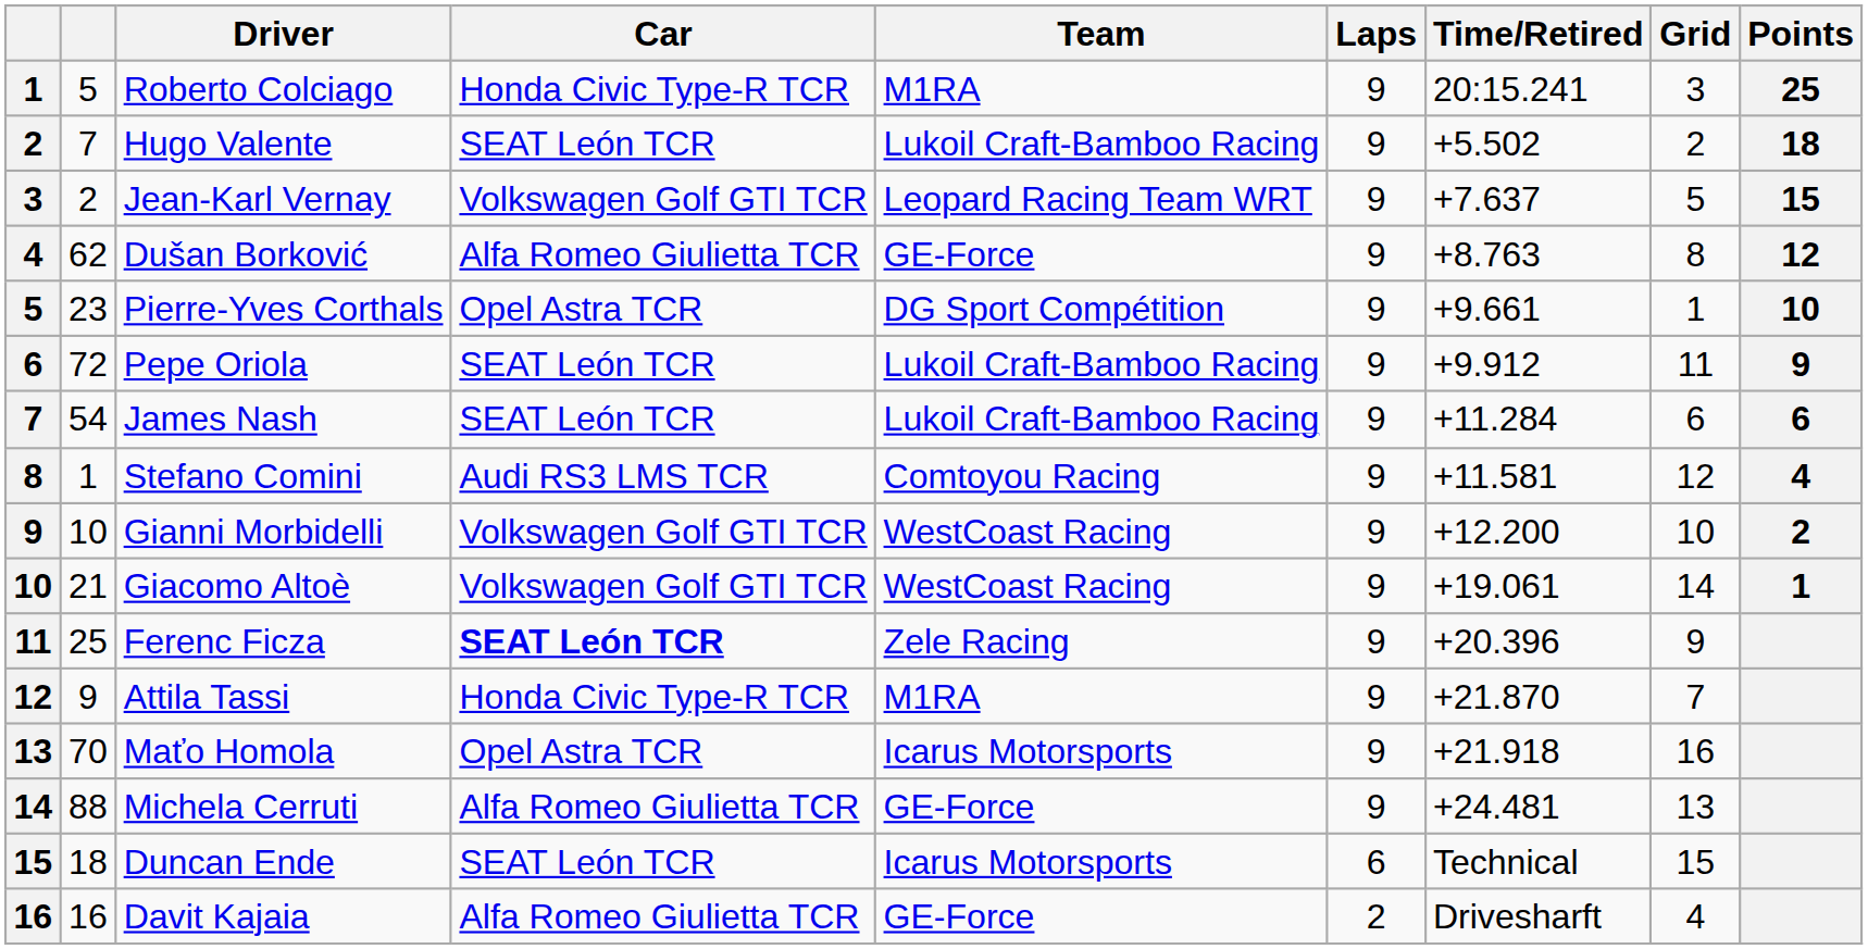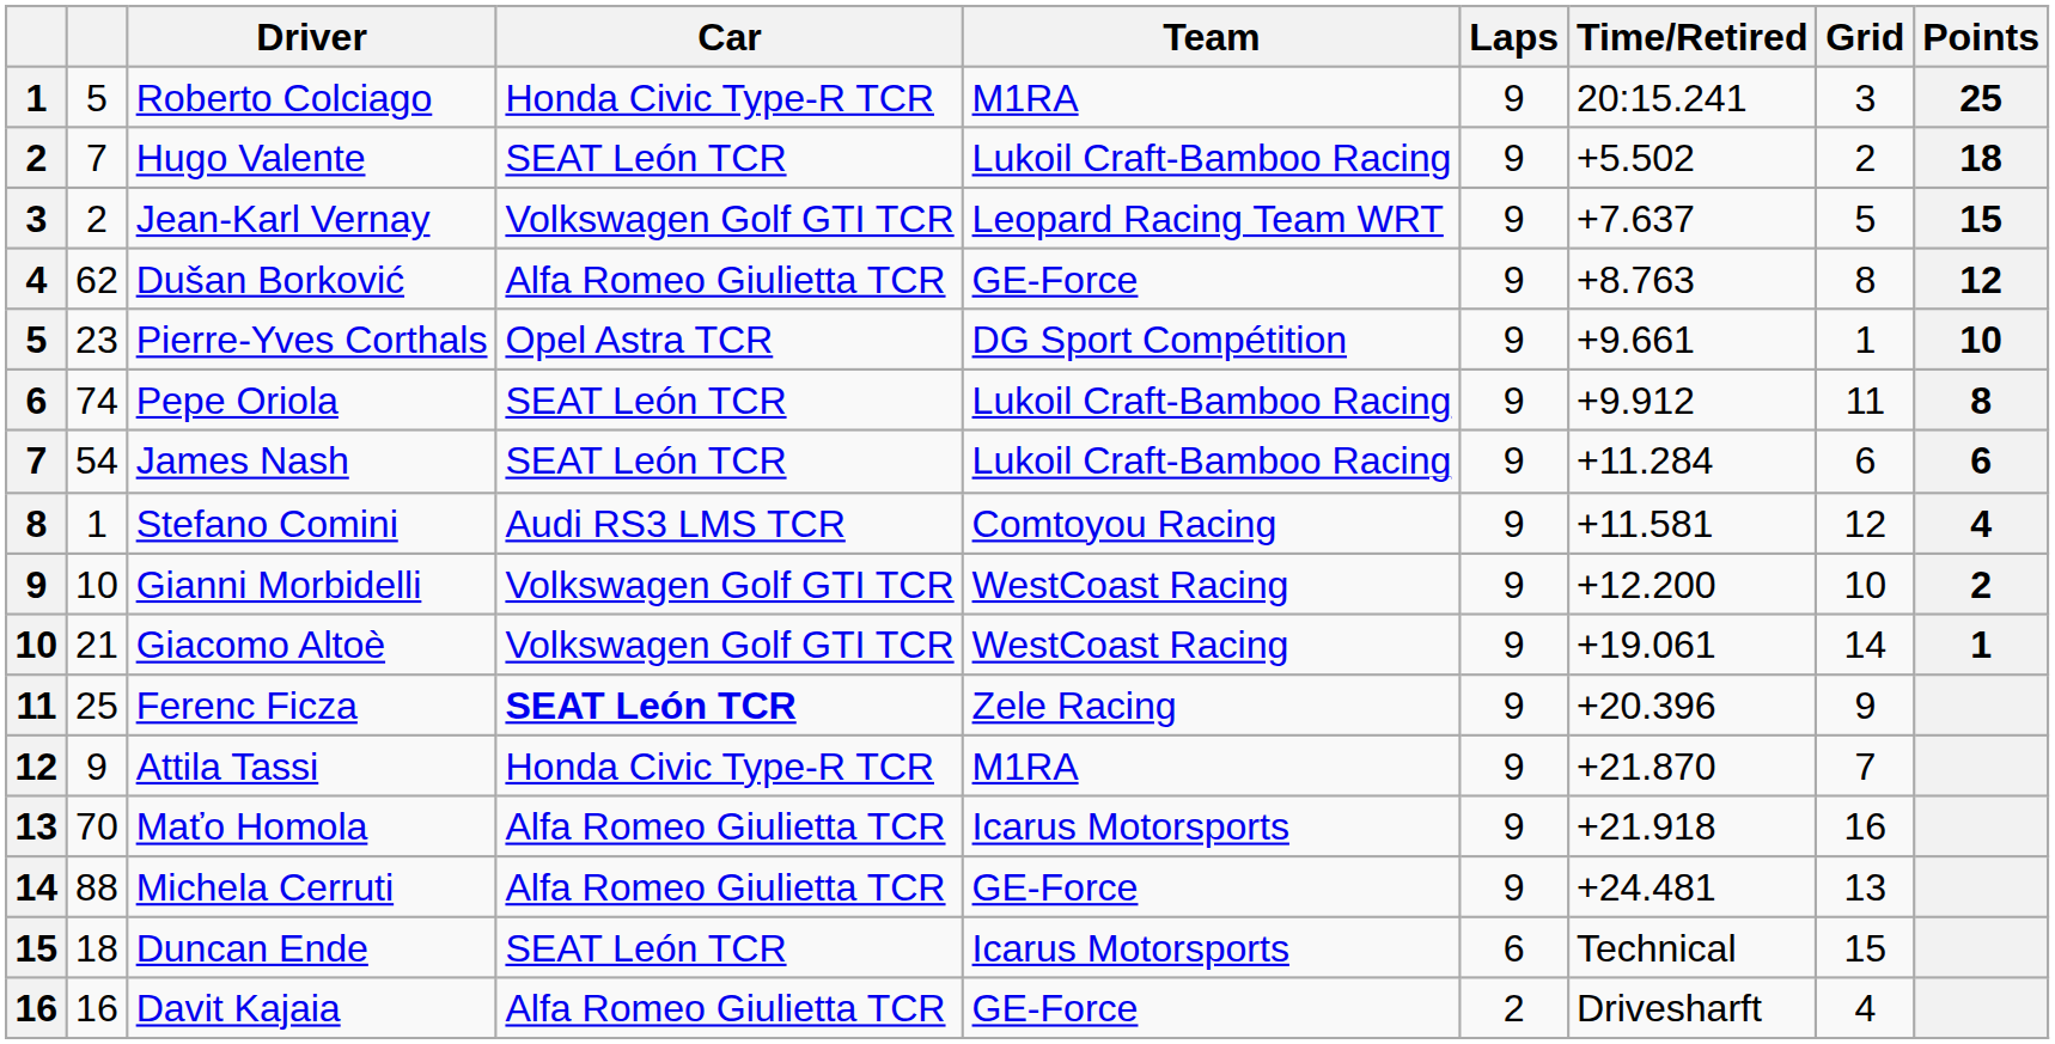Pepe Oriola | column 2: 72 -> 74
Pepe Oriola | Points: 9 -> 8
Maťo Homola | Car: Opel Astra TCR -> Alfa Romeo Giulietta TCR
